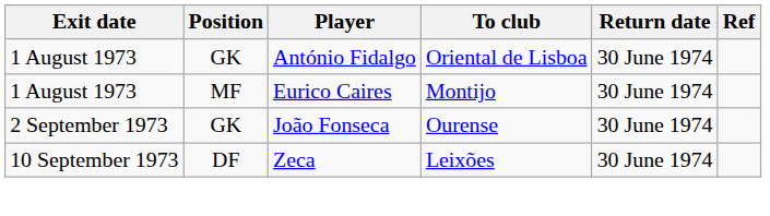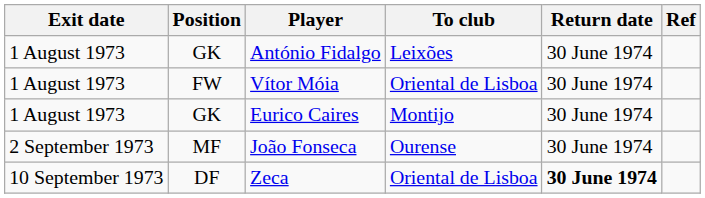António Fidalgo | To club: Oriental de Lisboa -> Leixões
+ row: 1 August 1973 | FW | Vítor Móia | Oriental de Lisboa | 30 June 1974
Eurico Caires | Position: MF -> GK
João Fonseca | Position: GK -> MF
Zeca | To club: Leixões -> Oriental de Lisboa
Zeca | Return date: normal -> bold
